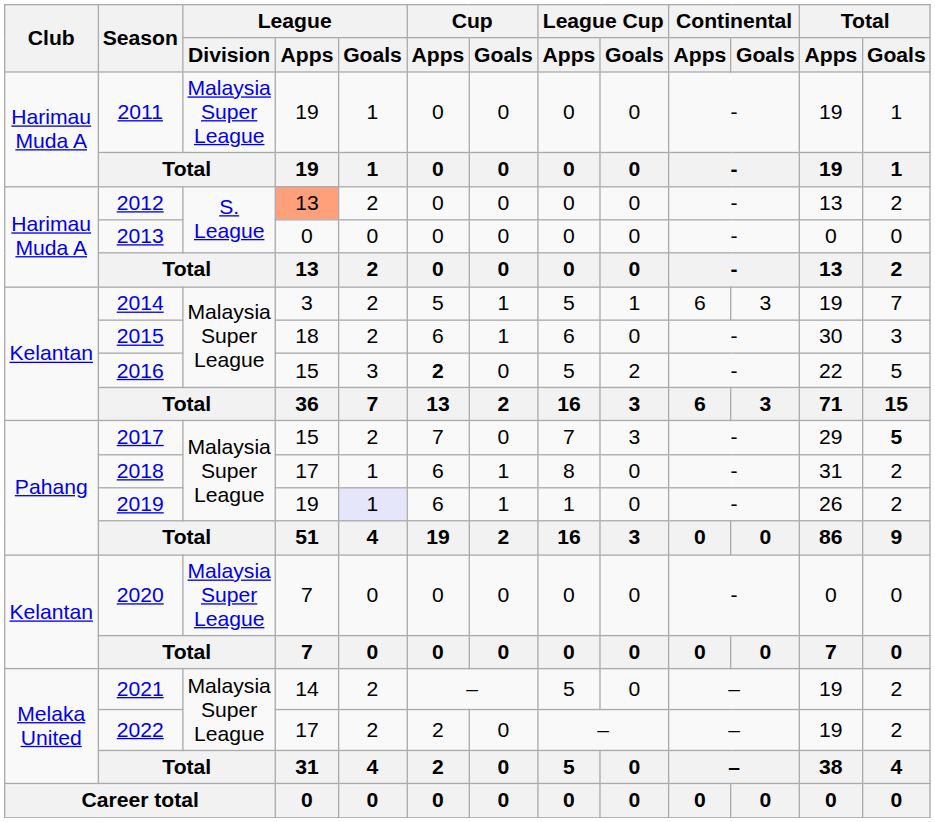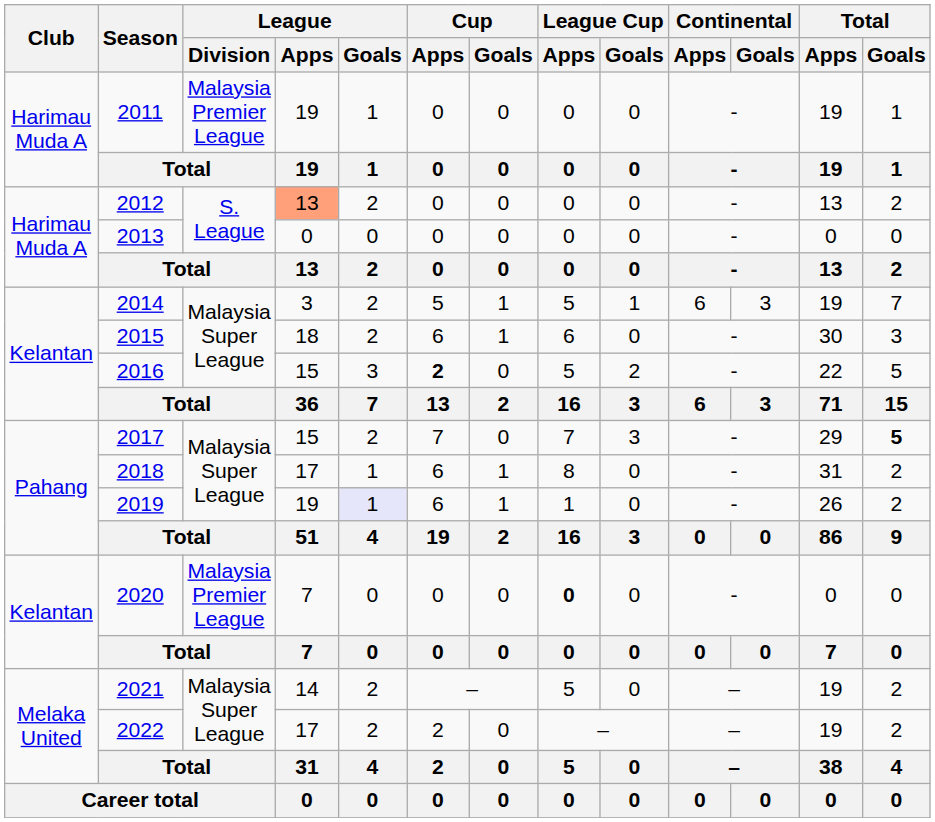2011 | League / Division: Malaysia Super League -> Malaysia Premier League
2020 | League / Division: Malaysia Super League -> Malaysia Premier League
2020 | League Cup / Apps: normal -> bold
